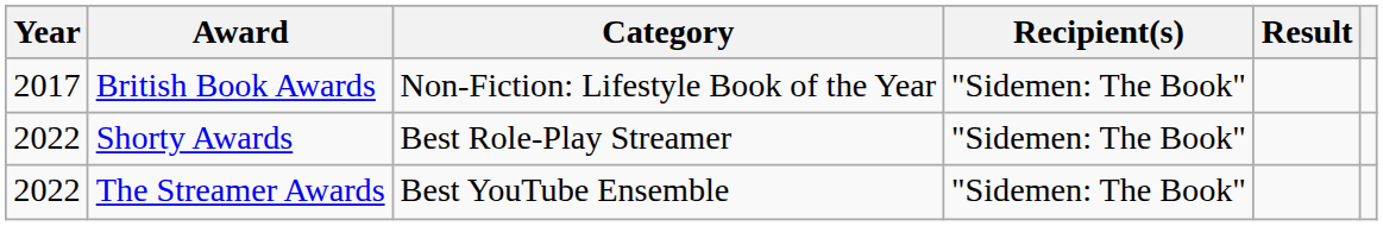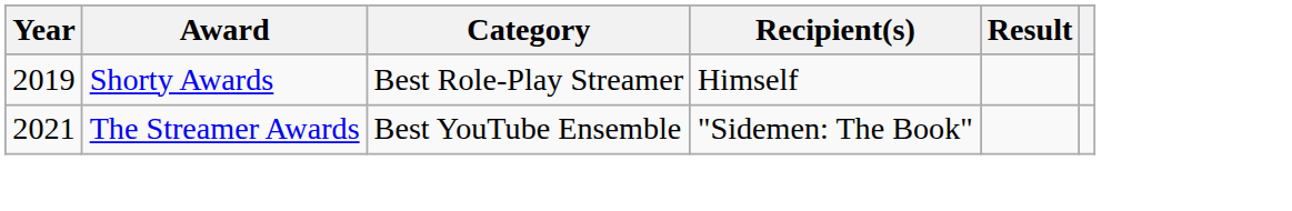- row: 2017 | British Book Awards | Non-Fiction: Lifestyle Book of the Year | "Sidemen: The Book"
Shorty Awards | Year: 2022 -> 2019
Shorty Awards | Recipient(s): "Sidemen: The Book" -> Himself
The Streamer Awards | Year: 2022 -> 2021
